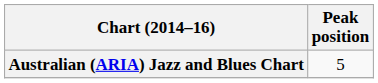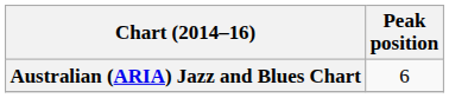Australian (ARIA) Jazz and Blues Chart | Peak position: 5 -> 6
